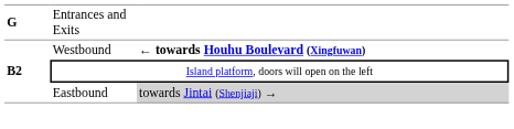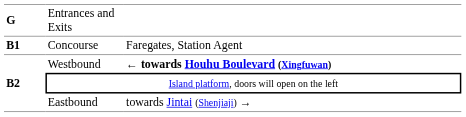+ row: B1 | Concourse | Faregates, Station Agent
Eastbound | column 3: lightgrey background -> no background
